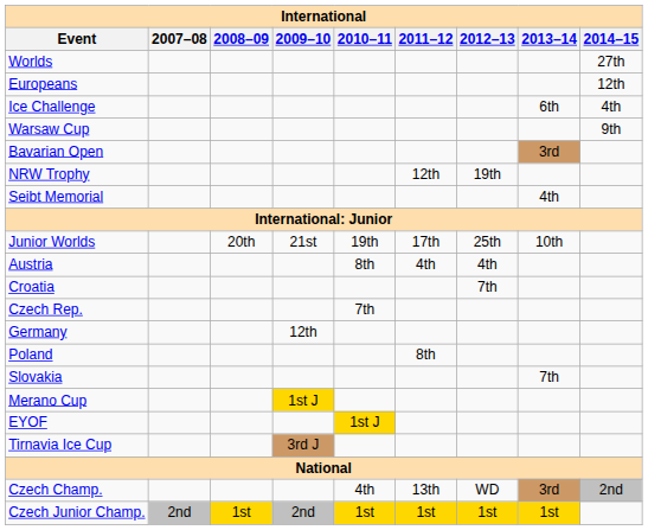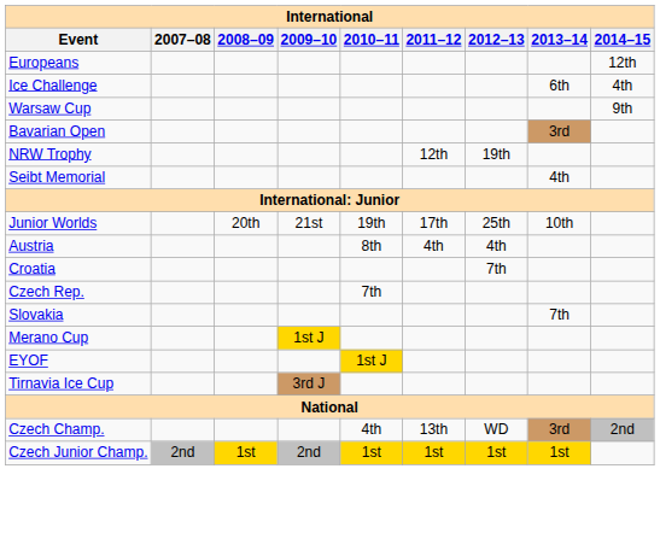- row: Worlds | 27th
- row: Germany | 12th
- row: Poland | 8th
